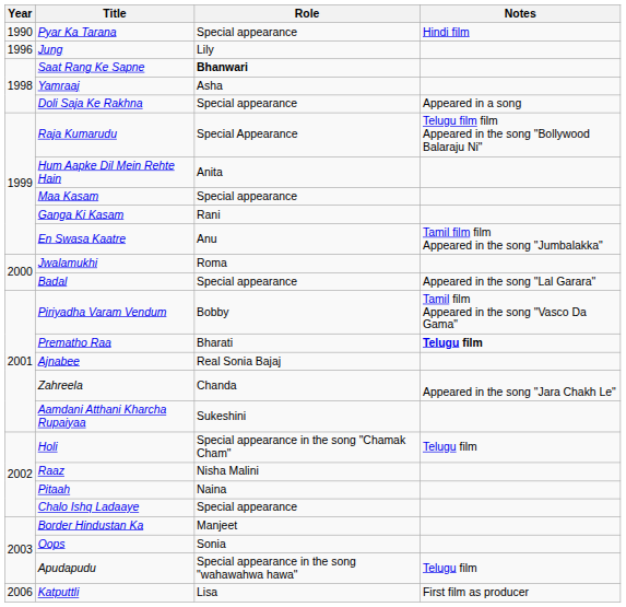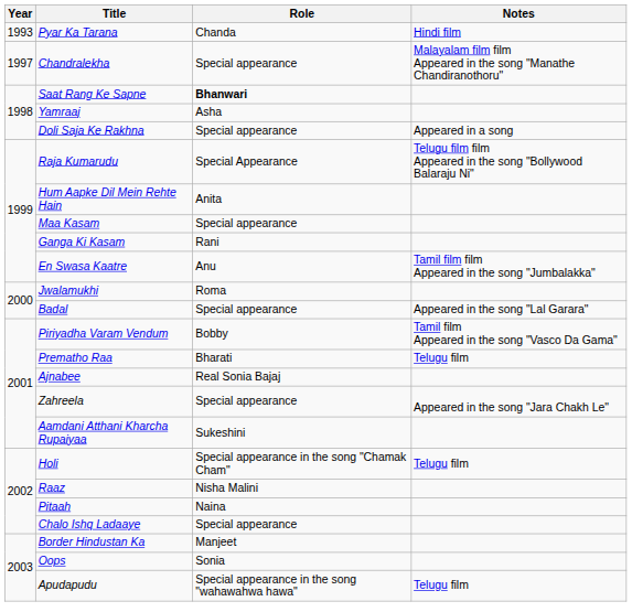Pyar Ka Tarana | Year: 1990 -> 1993
Pyar Ka Tarana | Role: Special appearance -> Chanda
- row: 1996 | Jung | Lily
+ row: 1997 | Chandralekha | Special appearance | Malayalam film film Appeared in the song "Manathe Chandiranothoru"
Prematho Raa | Notes: bold -> normal
Zahreela | Role: Chanda -> Special appearance
- row: 2006 | Katputtli | Lisa | First film as producer
